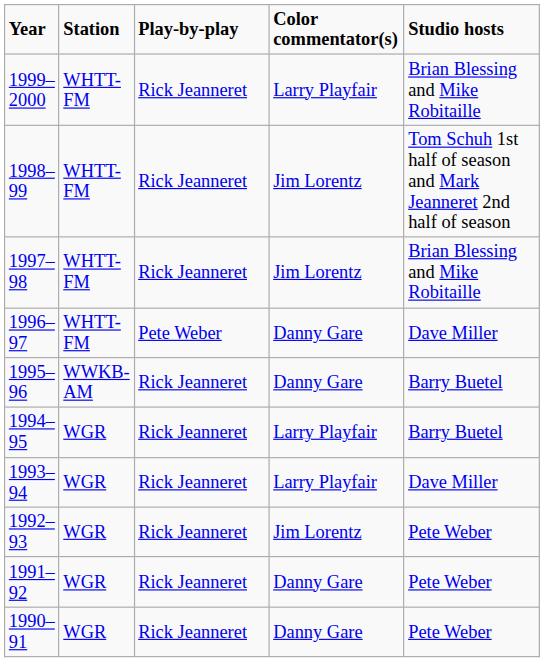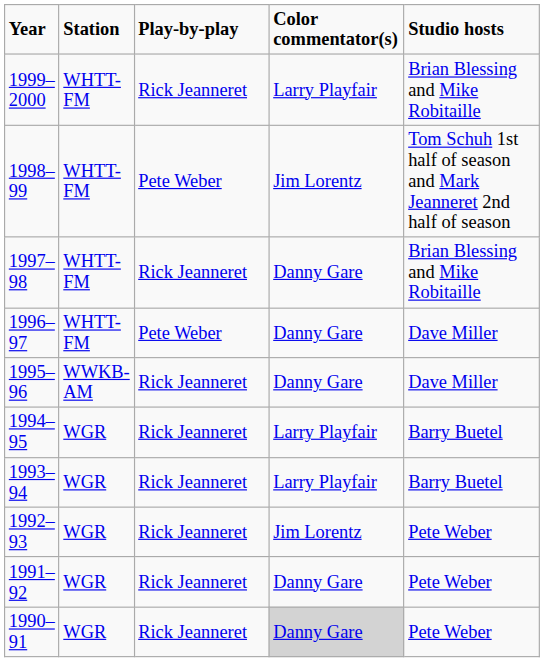1998–99 | Play-by-play: Rick Jeanneret -> Pete Weber
1997–98 | Color commentator(s): Jim Lorentz -> Danny Gare
1995–96 | Studio hosts: Barry Buetel -> Dave Miller
1993–94 | Studio hosts: Dave Miller -> Barry Buetel
1990–91 | Color commentator(s): no background -> lightgrey background
